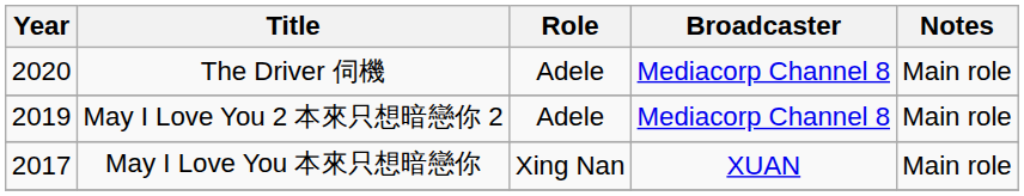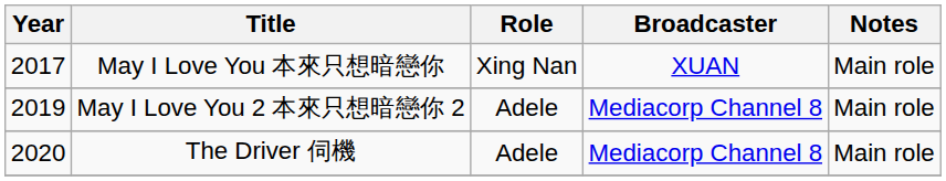rows swapped: May I Love You 本來只想暗戀你 <-> The Driver 伺機
